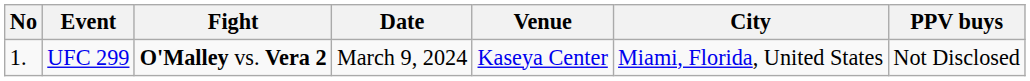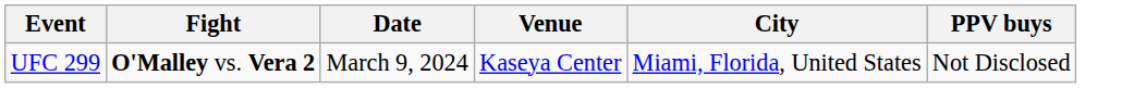- column: No | 1.
